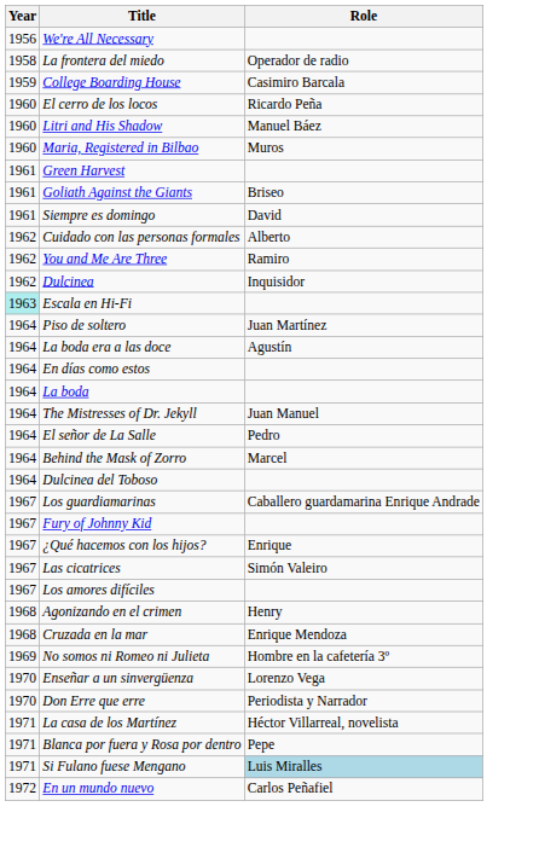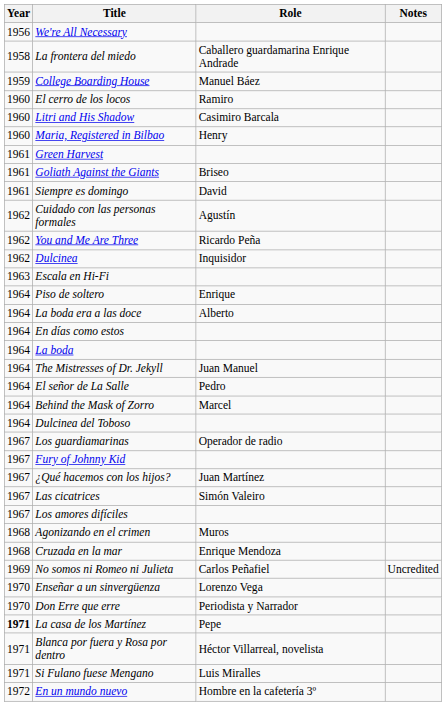+ column: Notes | Uncredited
La frontera del miedo | Role: Operador de radio -> Caballero guardamarina Enrique Andrade
College Boarding House | Role: Casimiro Barcala -> Manuel Báez
El cerro de los locos | Role: Ricardo Peña -> Ramiro
Litri and His Shadow | Role: Manuel Báez -> Casimiro Barcala
Maria, Registered in Bilbao | Role: Muros -> Henry
Cuidado con las personas formales | Role: Alberto -> Agustín
You and Me Are Three | Role: Ramiro -> Ricardo Peña
Escala en Hi-Fi | Year: paleturquoise background -> no background
Piso de soltero | Role: Juan Martínez -> Enrique
La boda era a las doce | Role: Agustín -> Alberto
Los guardiamarinas | Role: Caballero guardamarina Enrique Andrade -> Operador de radio
¿Qué hacemos con los hijos? | Role: Enrique -> Juan Martínez
Agonizando en el crimen | Role: Henry -> Muros
No somos ni Romeo ni Julieta | Role: Hombre en la cafetería 3º -> Carlos Peñafiel
La casa de los Martínez | Year: normal -> bold
La casa de los Martínez | Role: Héctor Villarreal, novelista -> Pepe
Blanca por fuera y Rosa por dentro | Role: Pepe -> Héctor Villarreal, novelista
Si Fulano fuese Mengano | Role: lightblue background -> no background
En un mundo nuevo | Role: Carlos Peñafiel -> Hombre en la cafetería 3º
